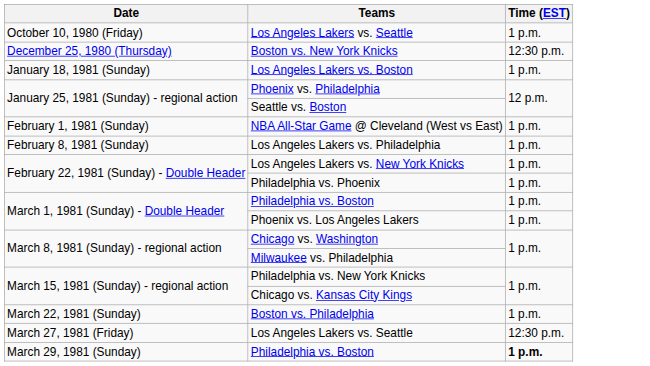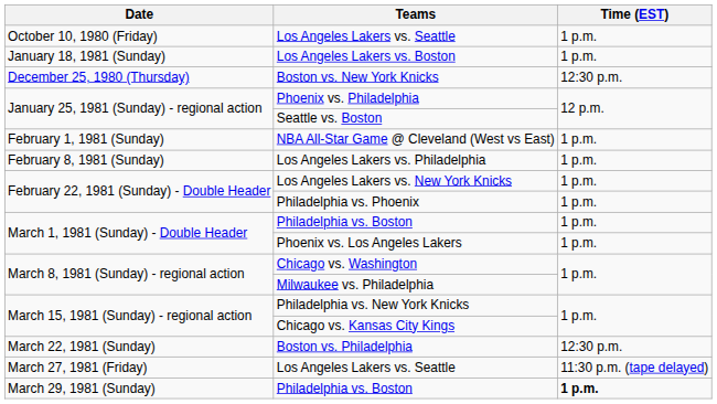rows swapped: Boston vs. New York Knicks <-> Los Angeles Lakers vs. Boston
Boston vs. Philadelphia | Time (EST): 1 p.m. -> 12:30 p.m.
March 27, 1981 (Friday) / Los Angeles Lakers vs. Seattle | Time (EST): 12:30 p.m. -> 11:30 p.m. (tape delayed)
